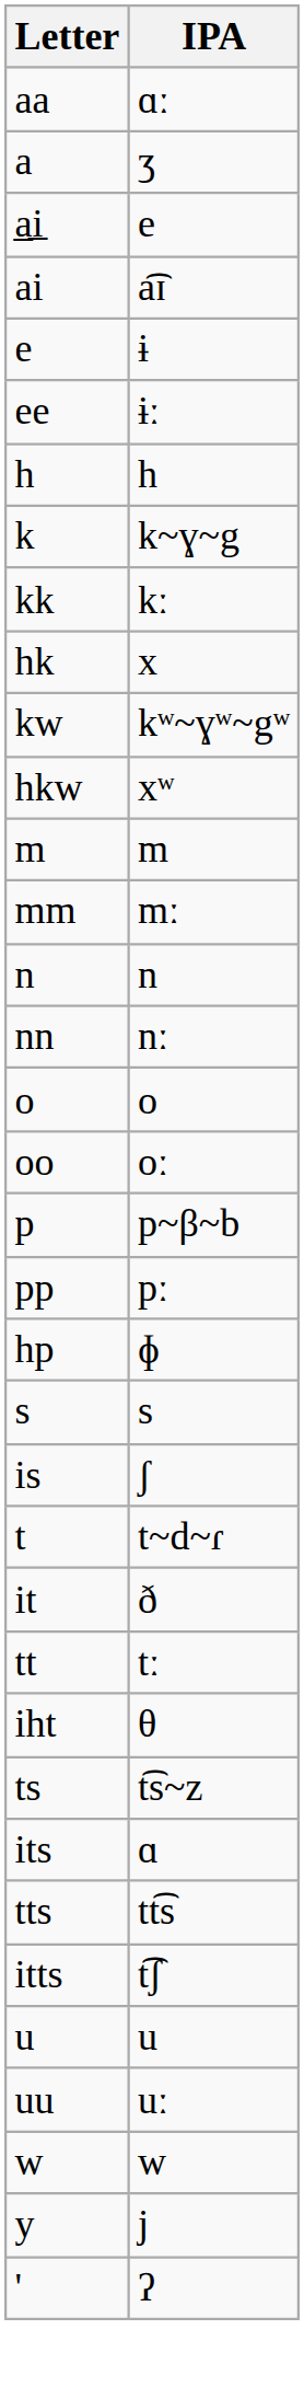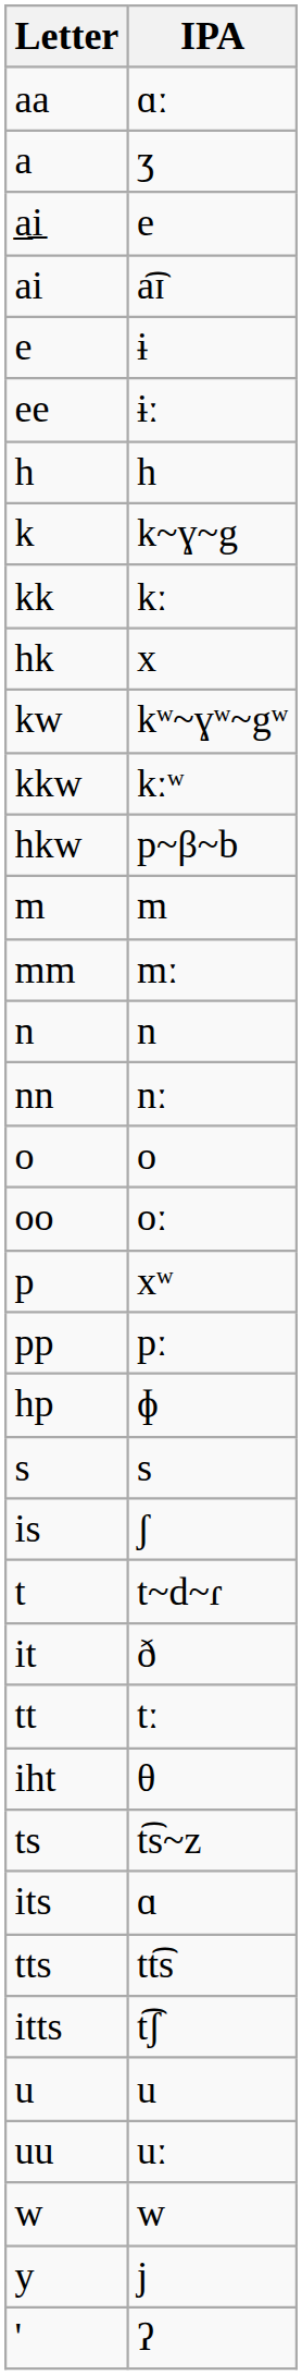+ row: kkw | kːʷ
hkw | IPA: xʷ -> p~β~b
p | IPA: p~β~b -> xʷ
